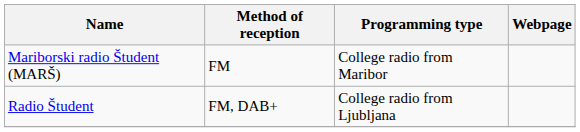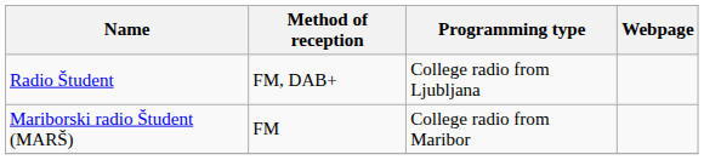rows swapped: Mariborski radio Študent (MARŠ) <-> Radio Študent
